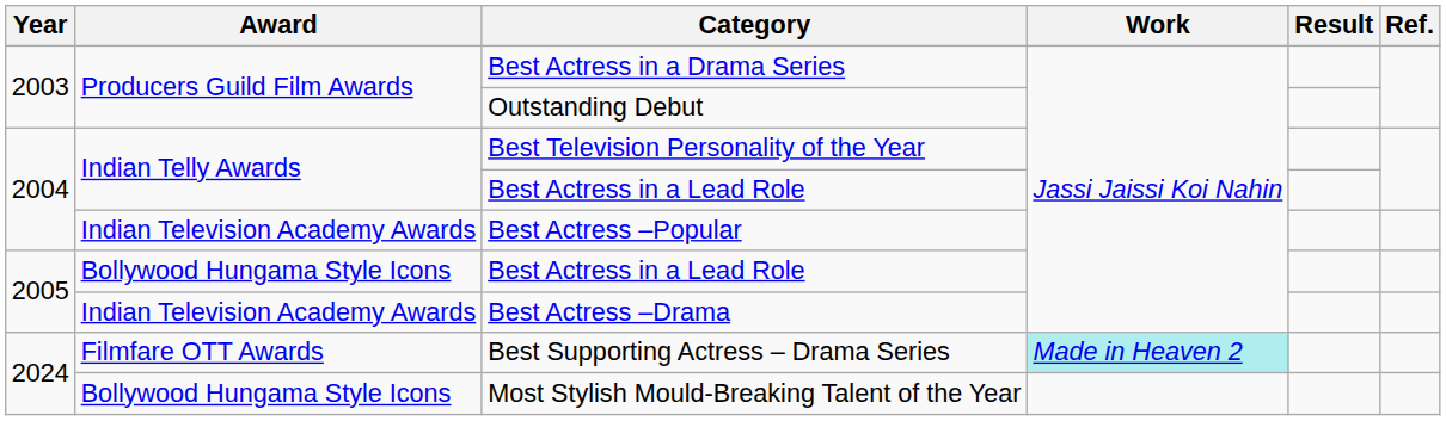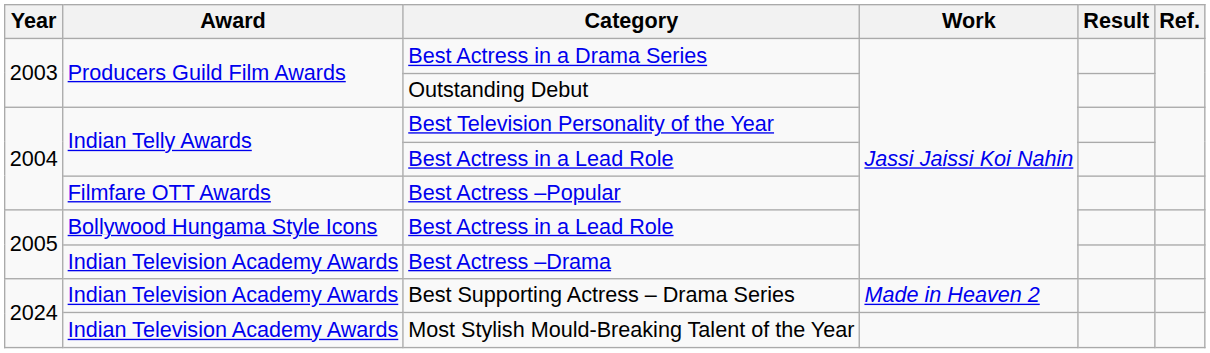Best Actress –Popular | Award: Indian Television Academy Awards -> Filmfare OTT Awards
Best Supporting Actress – Drama Series | Award: Filmfare OTT Awards -> Indian Television Academy Awards
Best Supporting Actress – Drama Series | Work: paleturquoise background -> no background
Most Stylish Mould-Breaking Talent of the Year | Award: Bollywood Hungama Style Icons -> Indian Television Academy Awards
